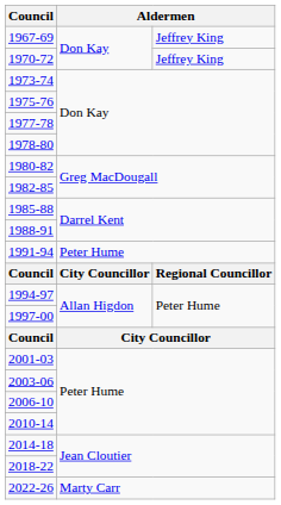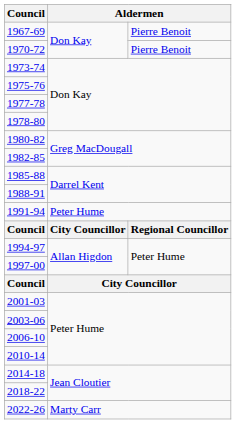1967-69 | column 3: Jeffrey King -> Pierre Benoit
1970-72 | column 3: Jeffrey King -> Pierre Benoit
